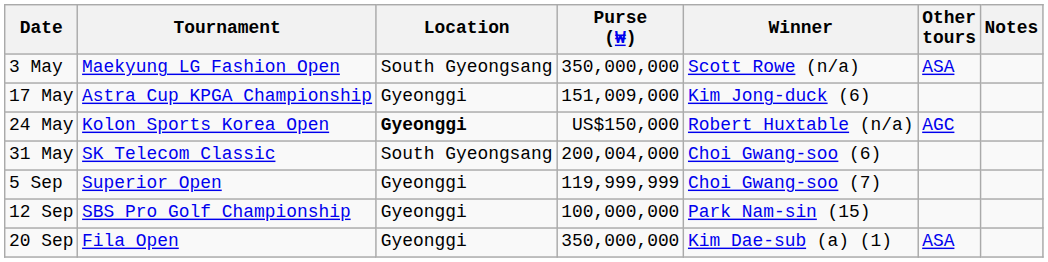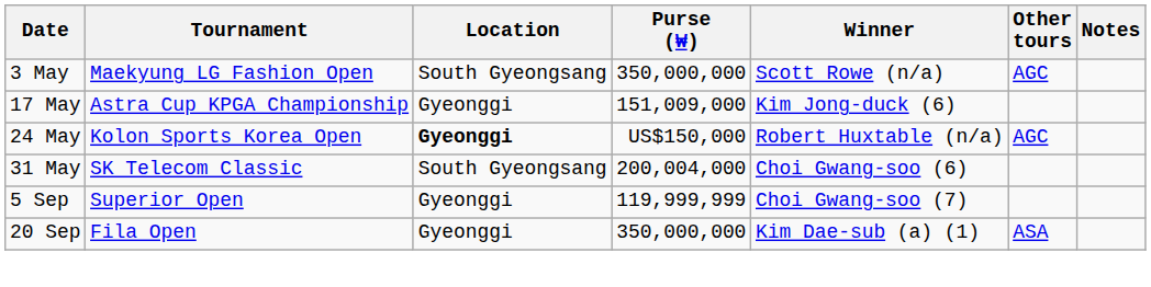3 May | Other tours: ASA -> AGC
- row: 12 Sep | SBS Pro Golf Championship | Gyeonggi | 100,000,000 | Park Nam-sin (15)
